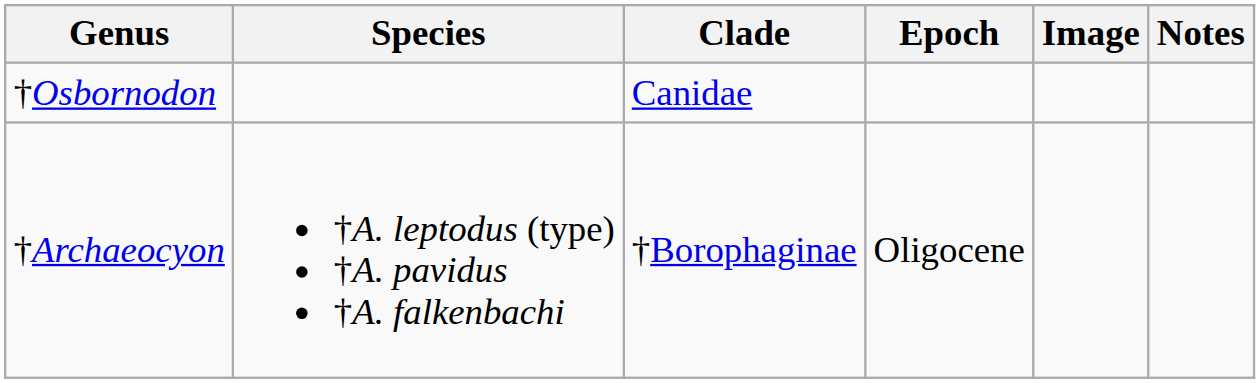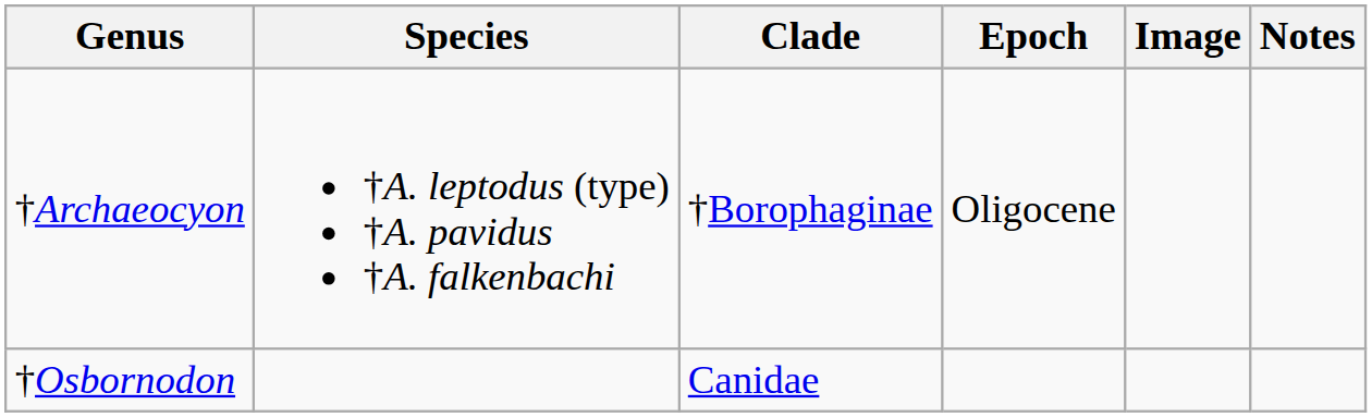rows swapped: †Archaeocyon <-> †Osbornodon
